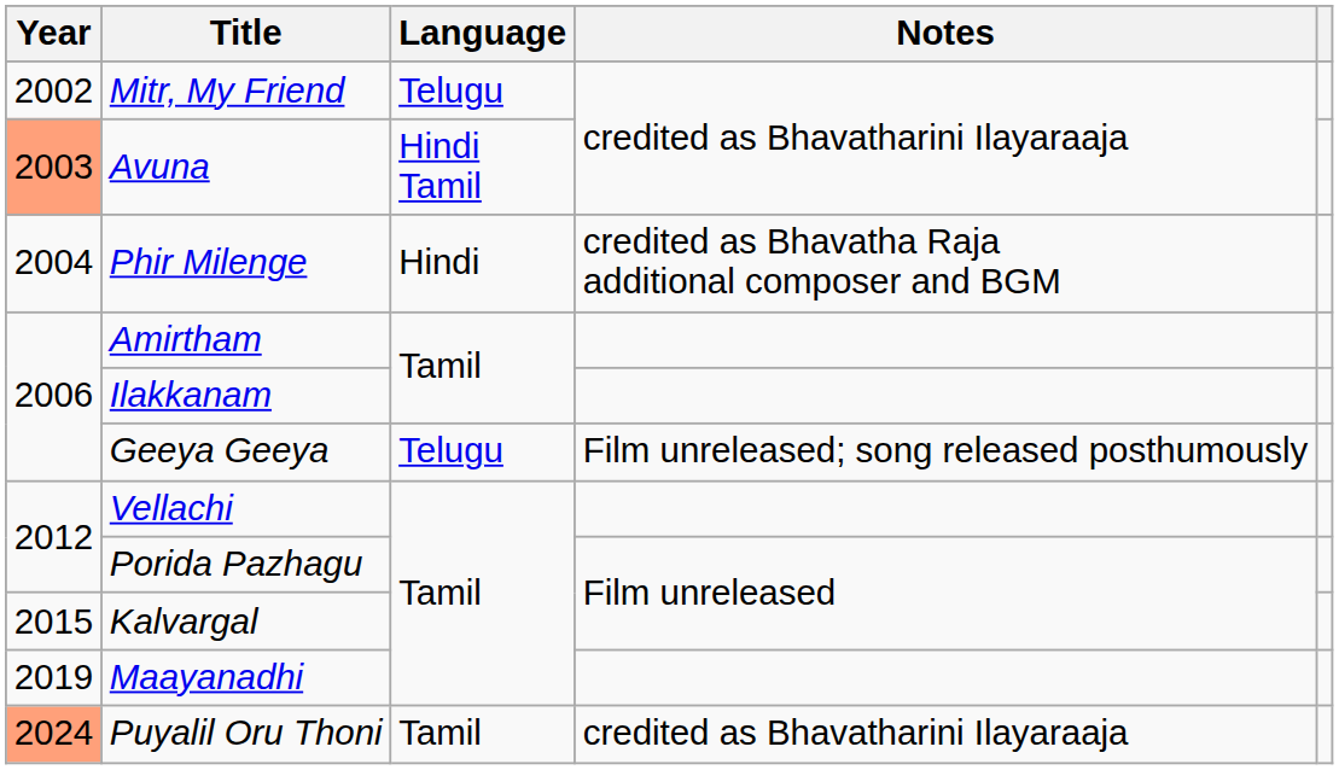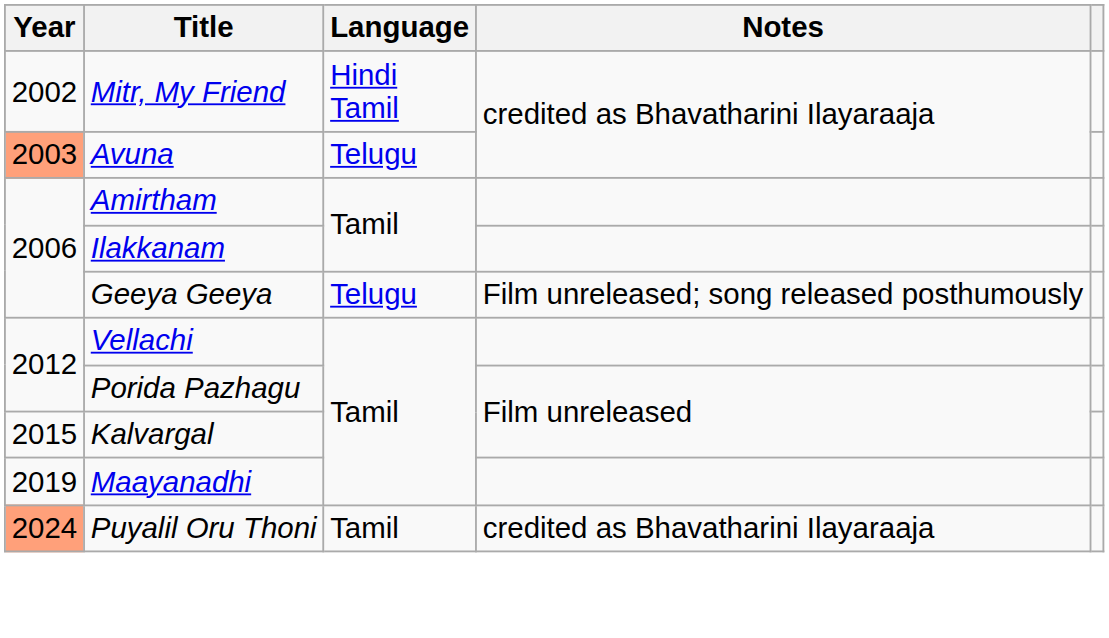Mitr, My Friend | Language: Telugu -> Hindi Tamil
Avuna | Language: Hindi Tamil -> Telugu
- row: 2004 | Phir Milenge | Hindi | credited as Bhavatha Raja additional composer and BGM
